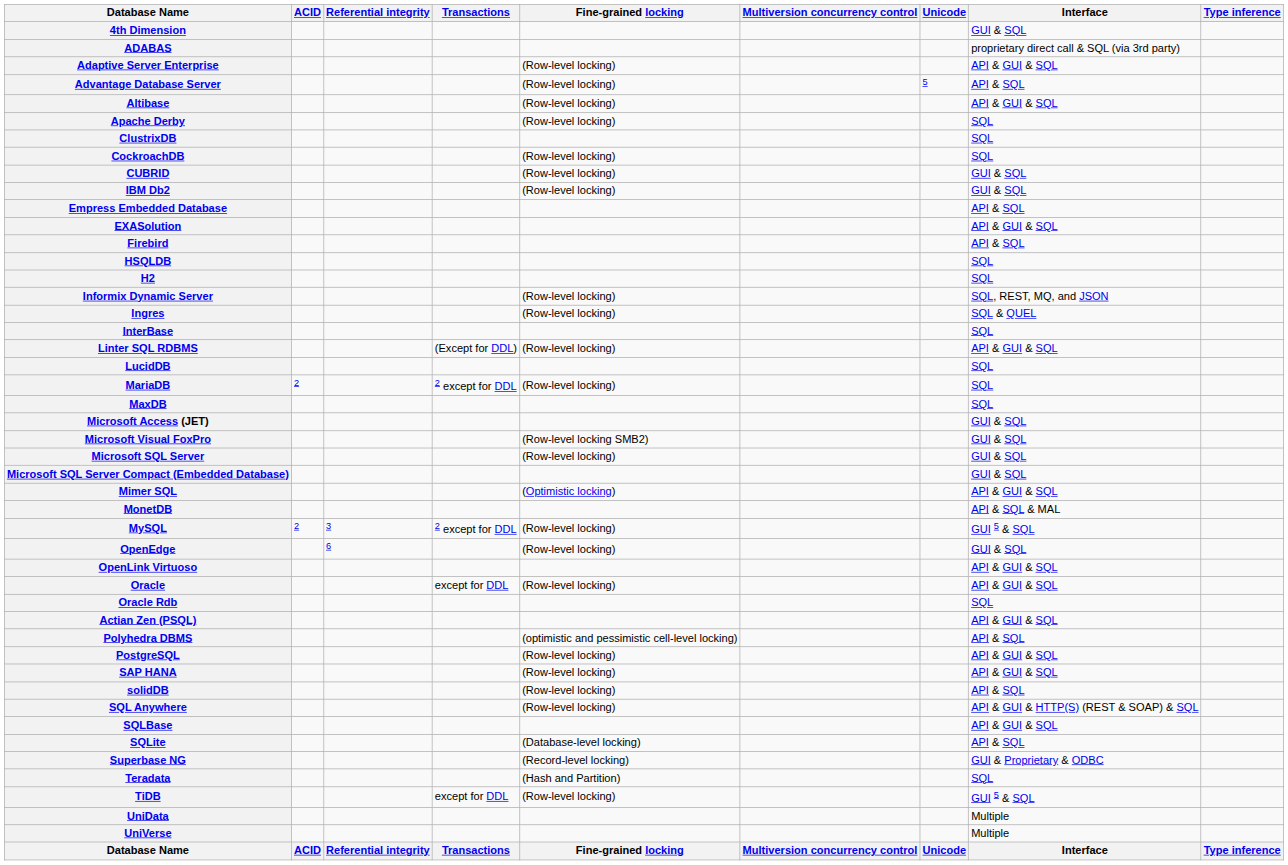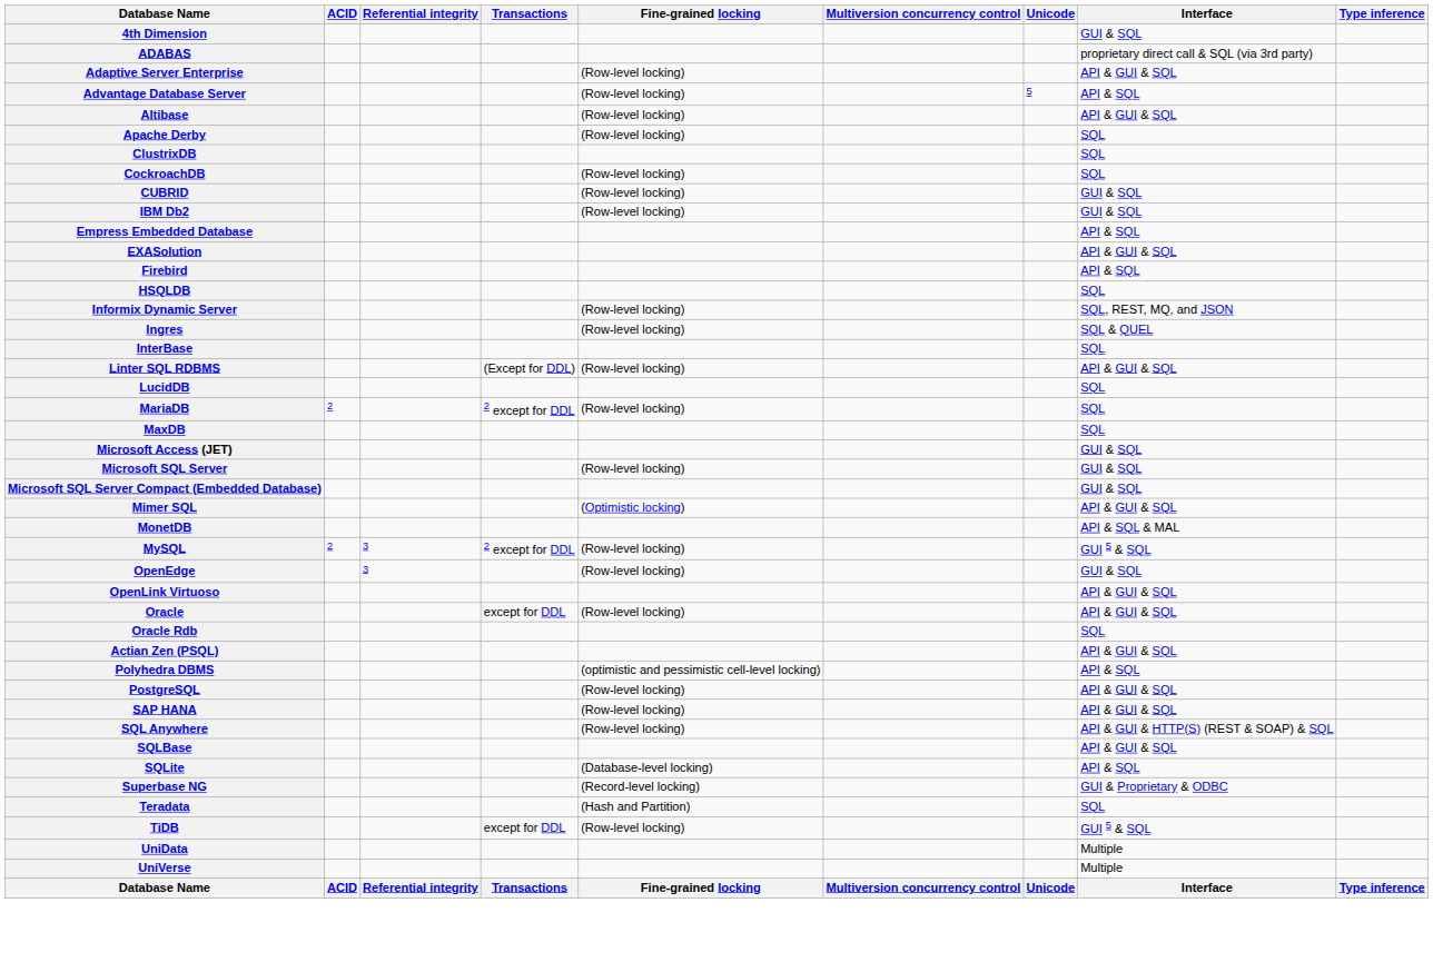- row: H2 | SQL
- row: Microsoft Visual FoxPro | (Row-level locking SMB2) | GUI & SQL
OpenEdge | Referential integrity: 6 -> 3
- row: solidDB | (Row-level locking) | API & SQL
